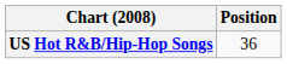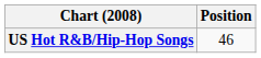US Hot R&B/Hip-Hop Songs | Position: 36 -> 46
